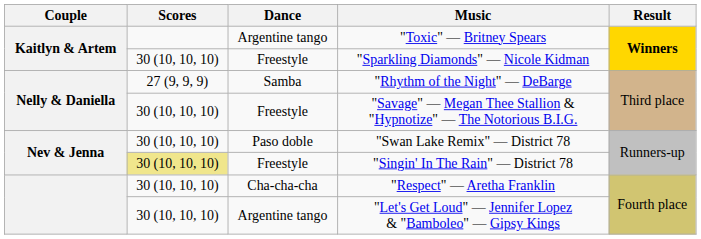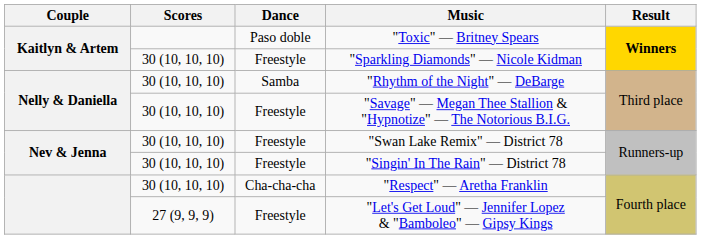"Toxic" — Britney Spears | Dance: Argentine tango -> Paso doble
"Rhythm of the Night" — DeBarge | Scores: 27 (9, 9, 9) -> 30 (10, 10, 10)
"Swan Lake Remix" — District 78 | Dance: Paso doble -> Freestyle
"Singin' In The Rain" — District 78 | Scores: khaki background -> no background
"Let's Get Loud" — Jennifer Lopez & "Bamboleo" — Gipsy Kings | Scores: 30 (10, 10, 10) -> 27 (9, 9, 9)
"Let's Get Loud" — Jennifer Lopez & "Bamboleo" — Gipsy Kings | Dance: Argentine tango -> Freestyle
